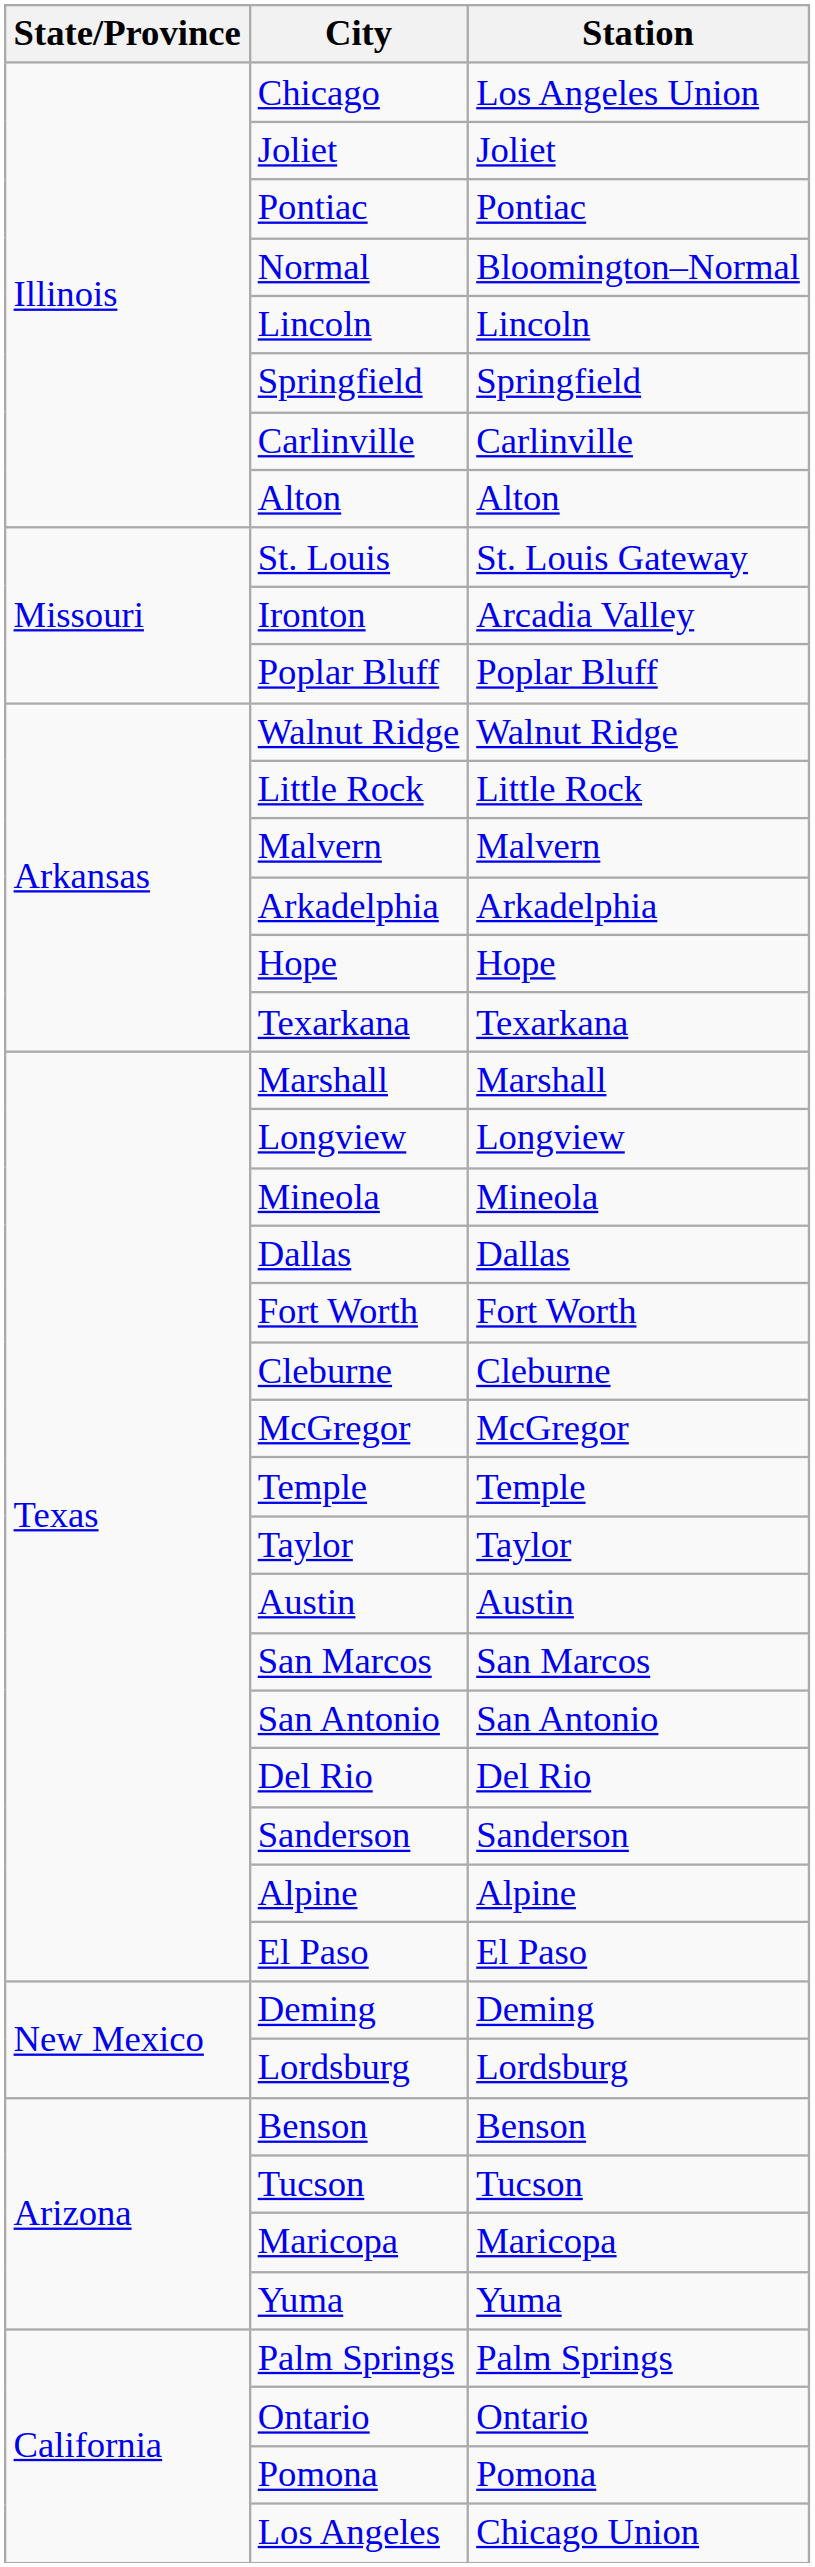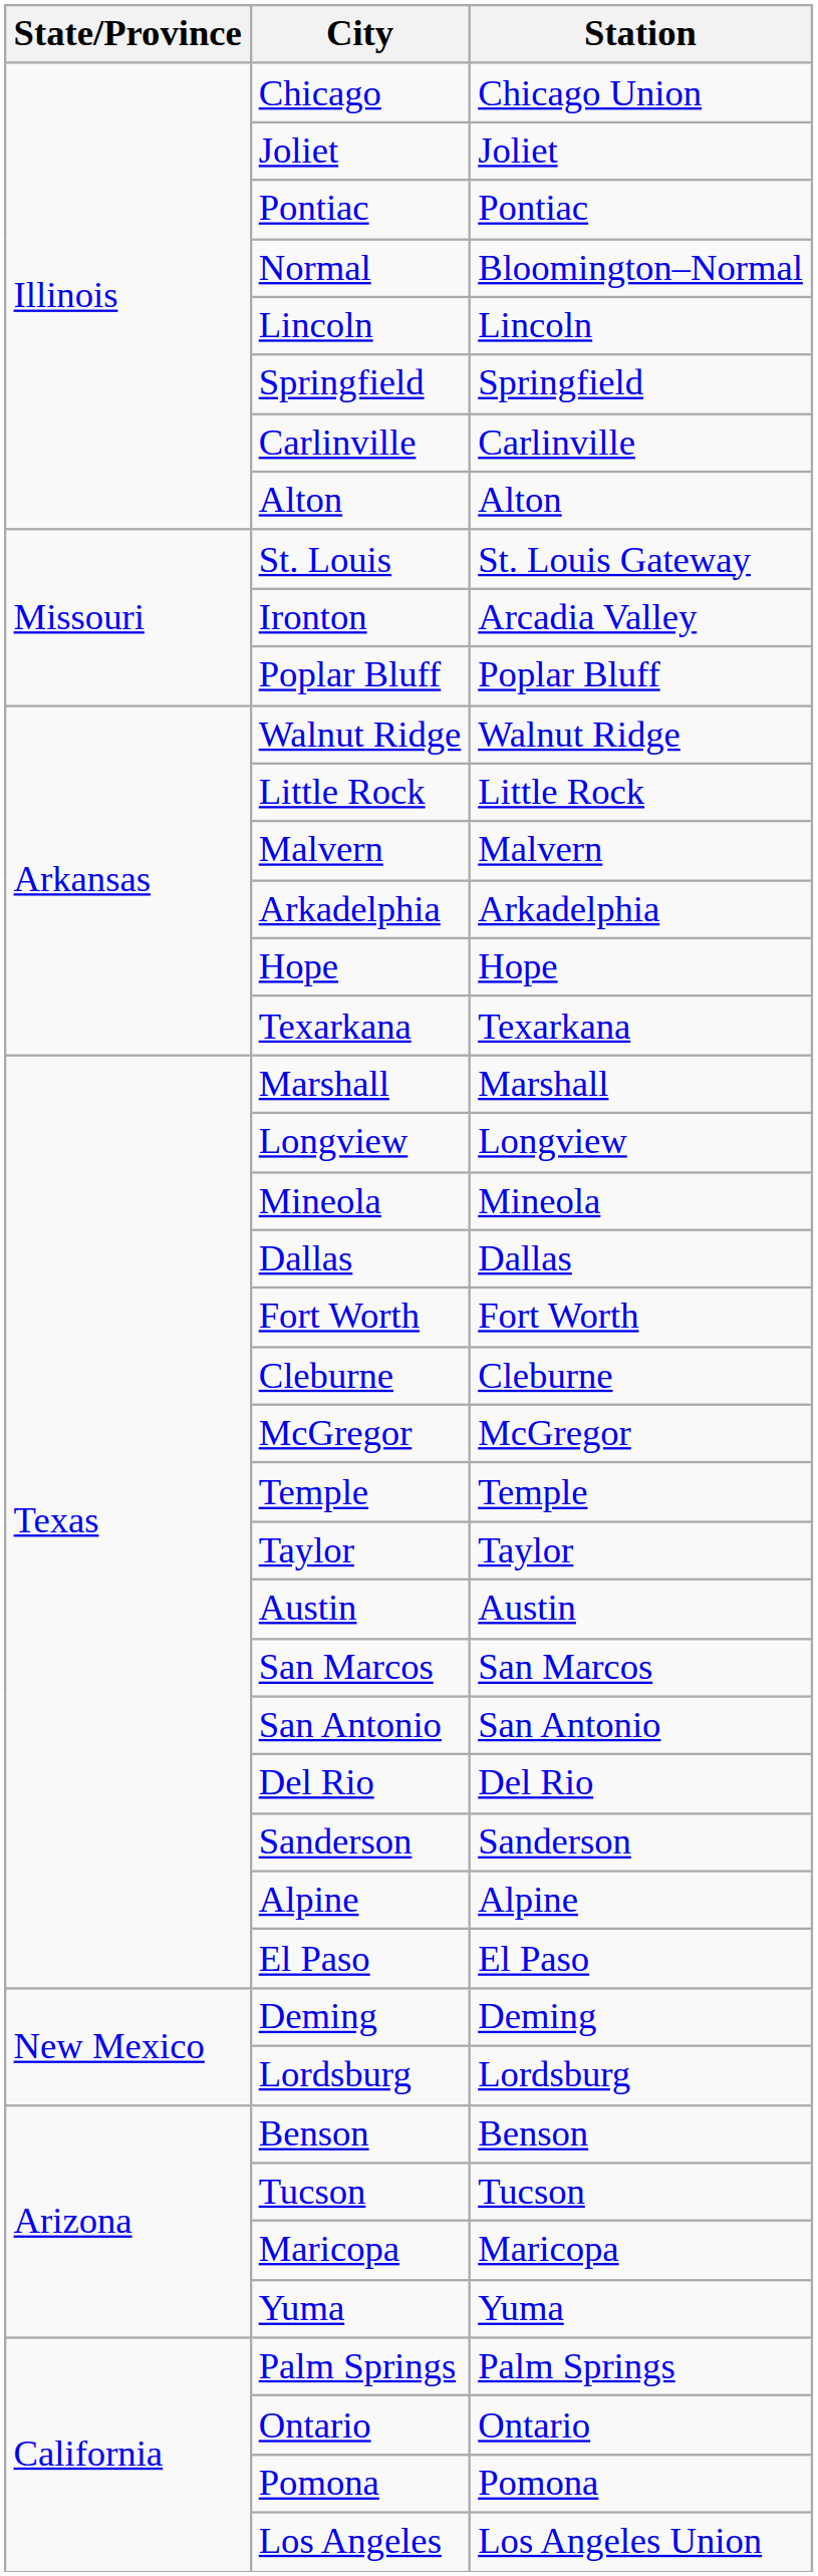Chicago | Station: Los Angeles Union -> Chicago Union
Los Angeles | Station: Chicago Union -> Los Angeles Union
